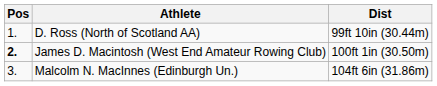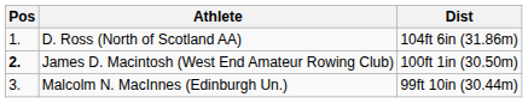D. Ross (North of Scotland AA) | Dist: 99ft 10in (30.44m) -> 104ft 6in (31.86m)
Malcolm N. MacInnes (Edinburgh Un.) | Dist: 104ft 6in (31.86m) -> 99ft 10in (30.44m)
